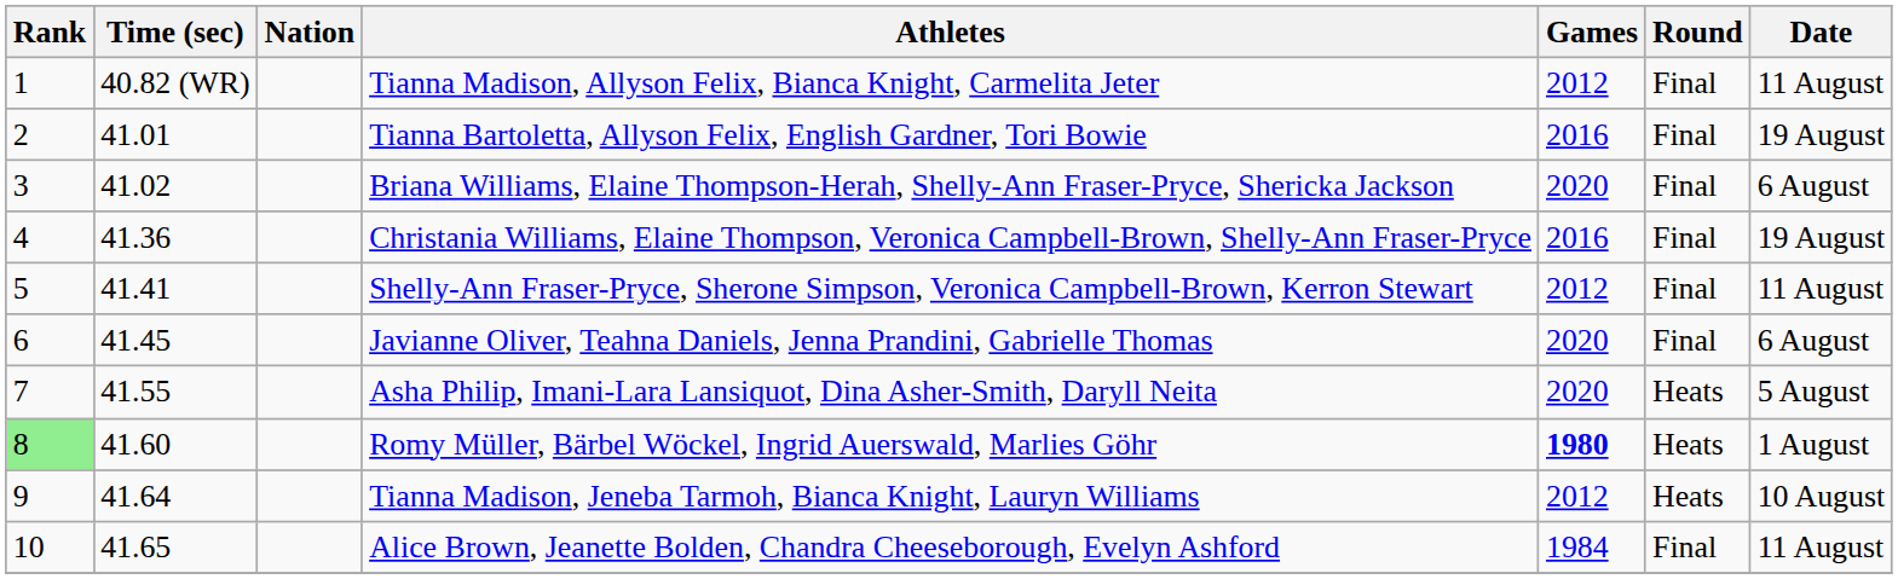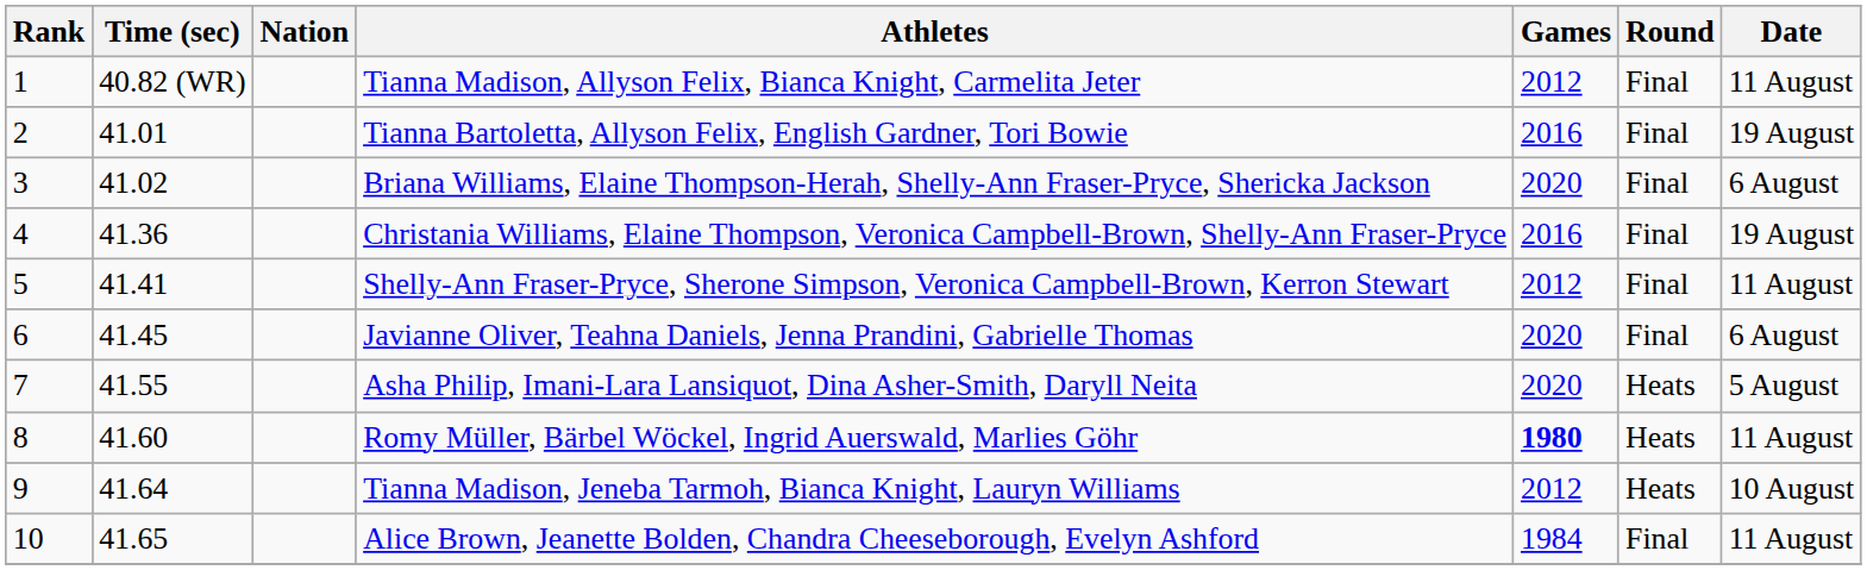Romy Müller, Bärbel Wöckel, Ingrid Auerswald, Marlies Göhr | Rank: lightgreen background -> no background
Romy Müller, Bärbel Wöckel, Ingrid Auerswald, Marlies Göhr | Date: 1 August -> 11 August
